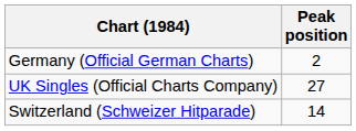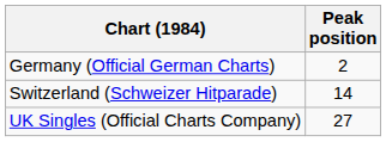rows swapped: Switzerland (Schweizer Hitparade) <-> UK Singles (Official Charts Company)
